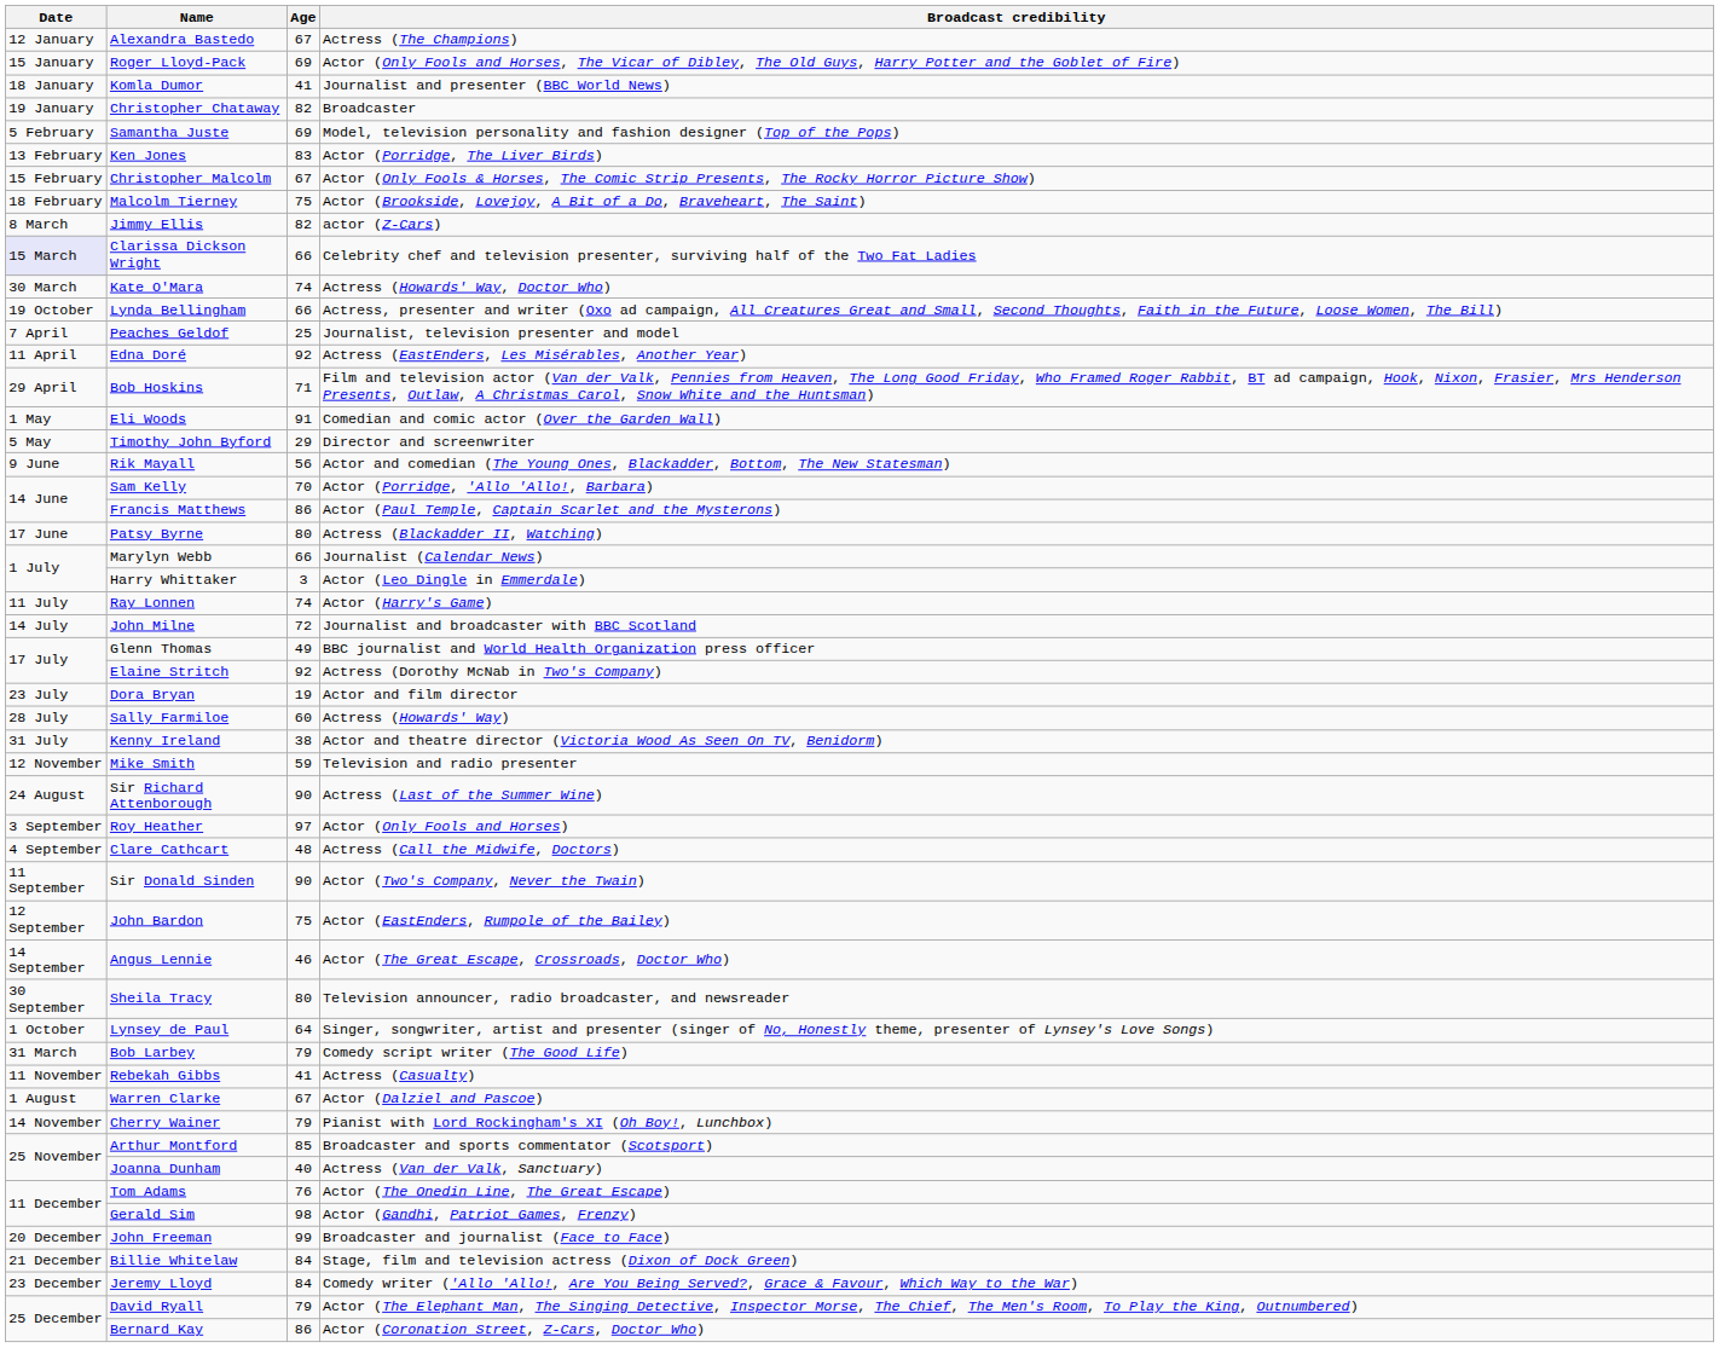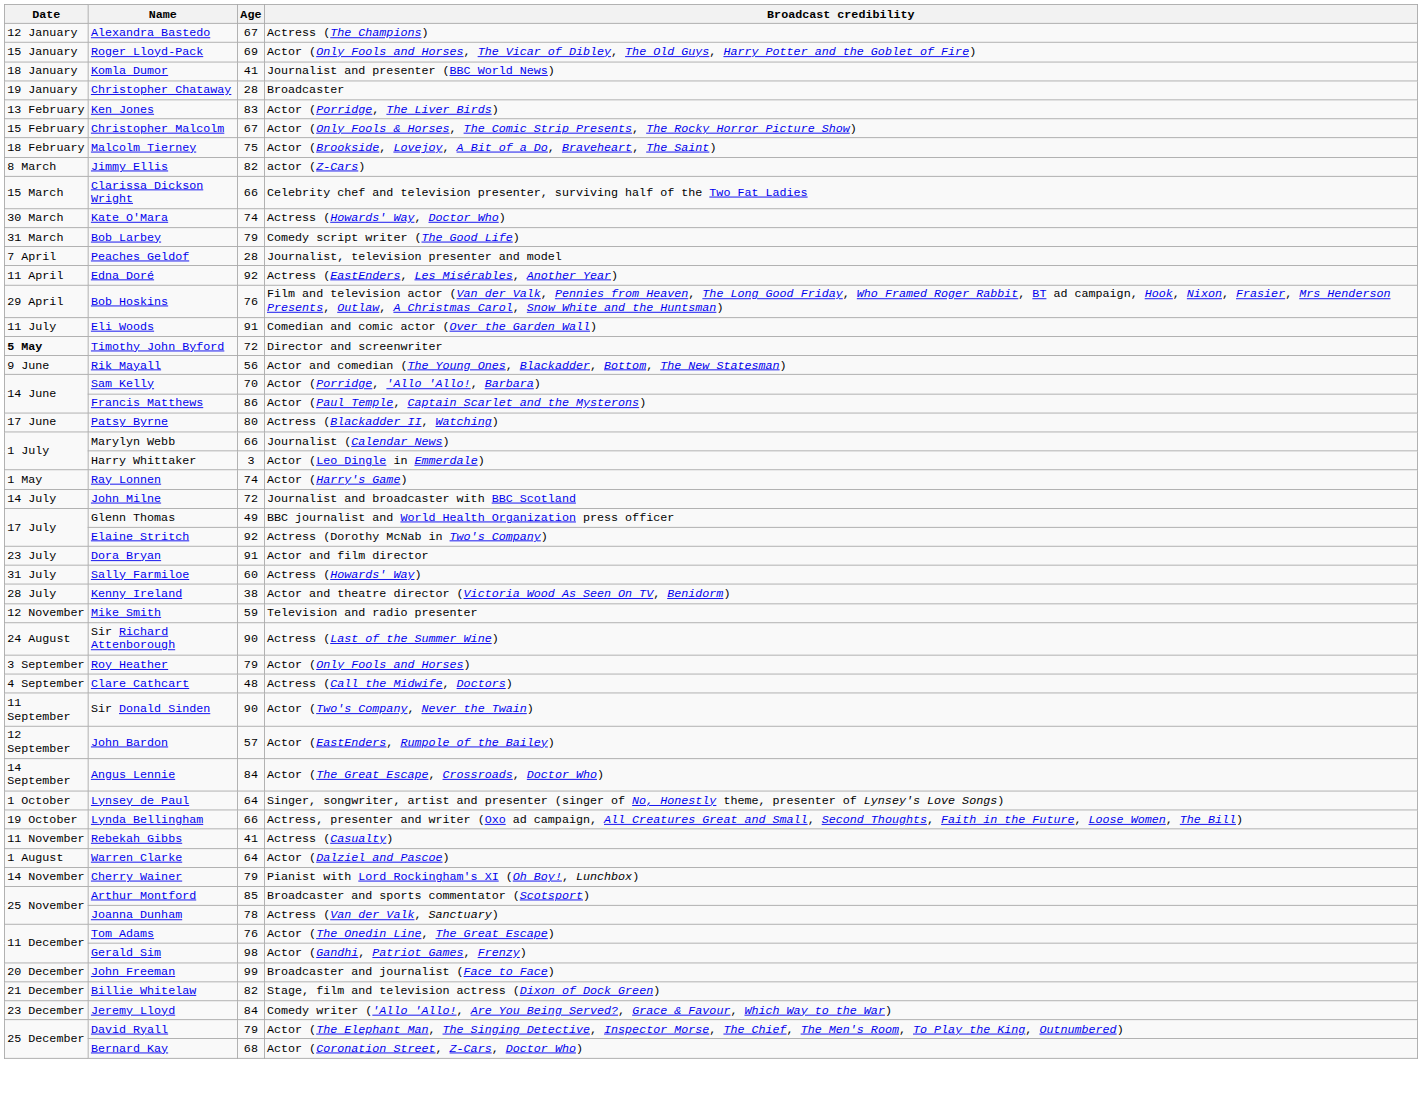Christopher Chataway | Age: 82 -> 28
- row: 5 February | Samantha Juste | 69 | Model, television personality and fashion designer (Top of the Pops)
Clarissa Dickson Wright | Date: lavender background -> no background
rows swapped: Bob Larbey <-> Lynda Bellingham
Peaches Geldof | Age: 25 -> 28
Bob Hoskins | Age: 71 -> 76
Eli Woods | Date: 1 May -> 11 July
Timothy John Byford | Date: normal -> bold
Timothy John Byford | Age: 29 -> 72
Ray Lonnen | Date: 11 July -> 1 May
Dora Bryan | Age: 19 -> 91
Sally Farmiloe | Date: 28 July -> 31 July
Kenny Ireland | Date: 31 July -> 28 July
Roy Heather | Age: 97 -> 79
John Bardon | Age: 75 -> 57
Angus Lennie | Age: 46 -> 84
- row: 30 September | Sheila Tracy | 80 | Television announcer, radio broadcaster, and newsreader
Warren Clarke | Age: 67 -> 64
Joanna Dunham | Age: 40 -> 78
Billie Whitelaw | Age: 84 -> 82
Bernard Kay | Age: 86 -> 68
